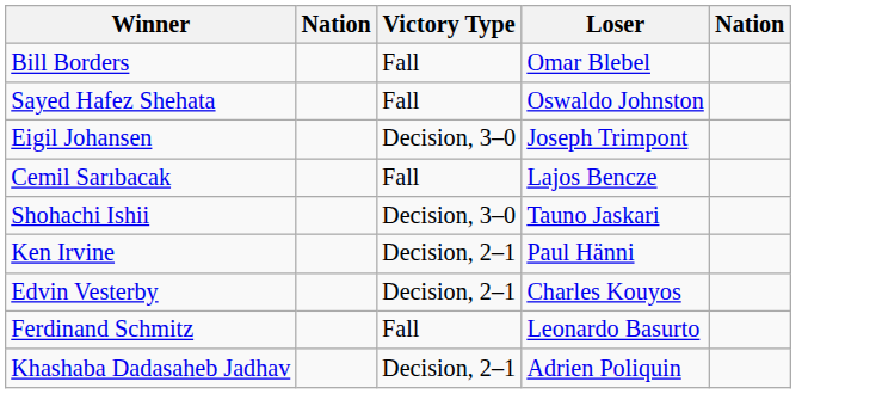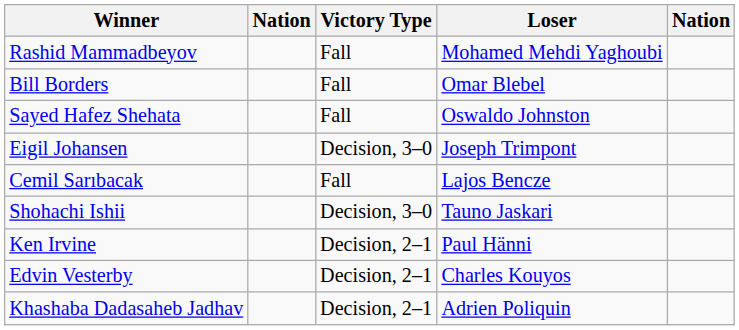+ row: Rashid Mammadbeyov | Fall | Mohamed Mehdi Yaghoubi
- row: Ferdinand Schmitz | Fall | Leonardo Basurto
